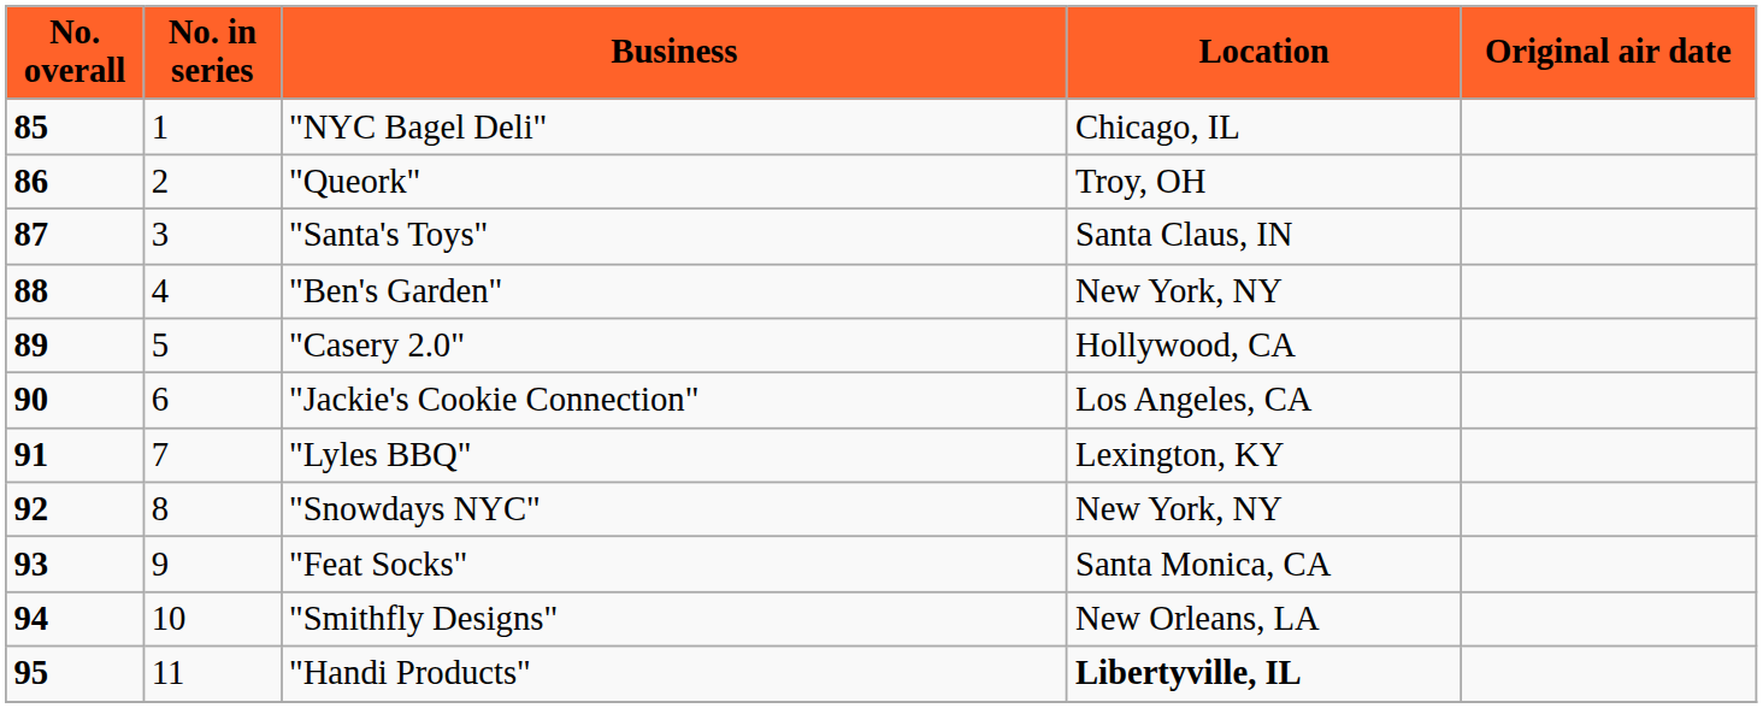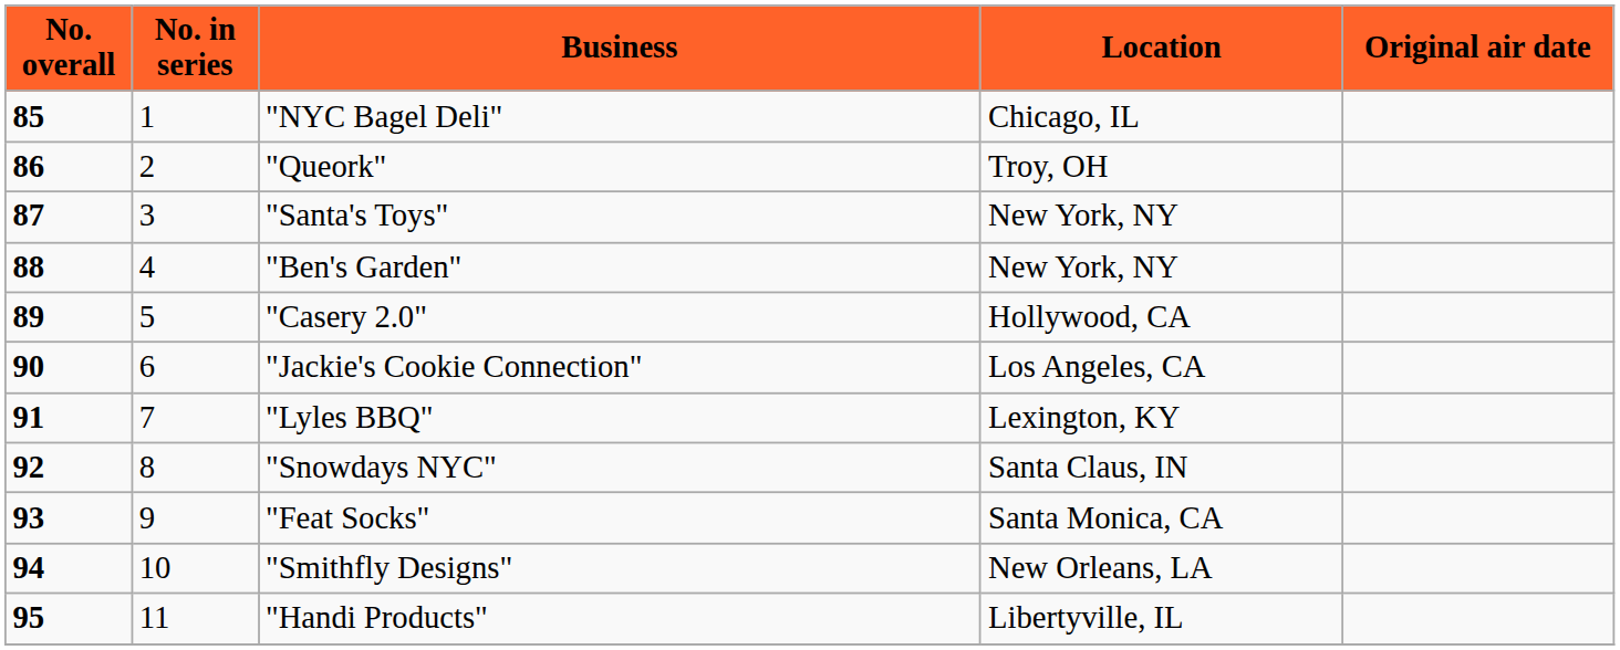"Santa's Toys" | Location: Santa Claus, IN -> New York, NY
"Snowdays NYC" | Location: New York, NY -> Santa Claus, IN
"Handi Products" | Location: bold -> normal
